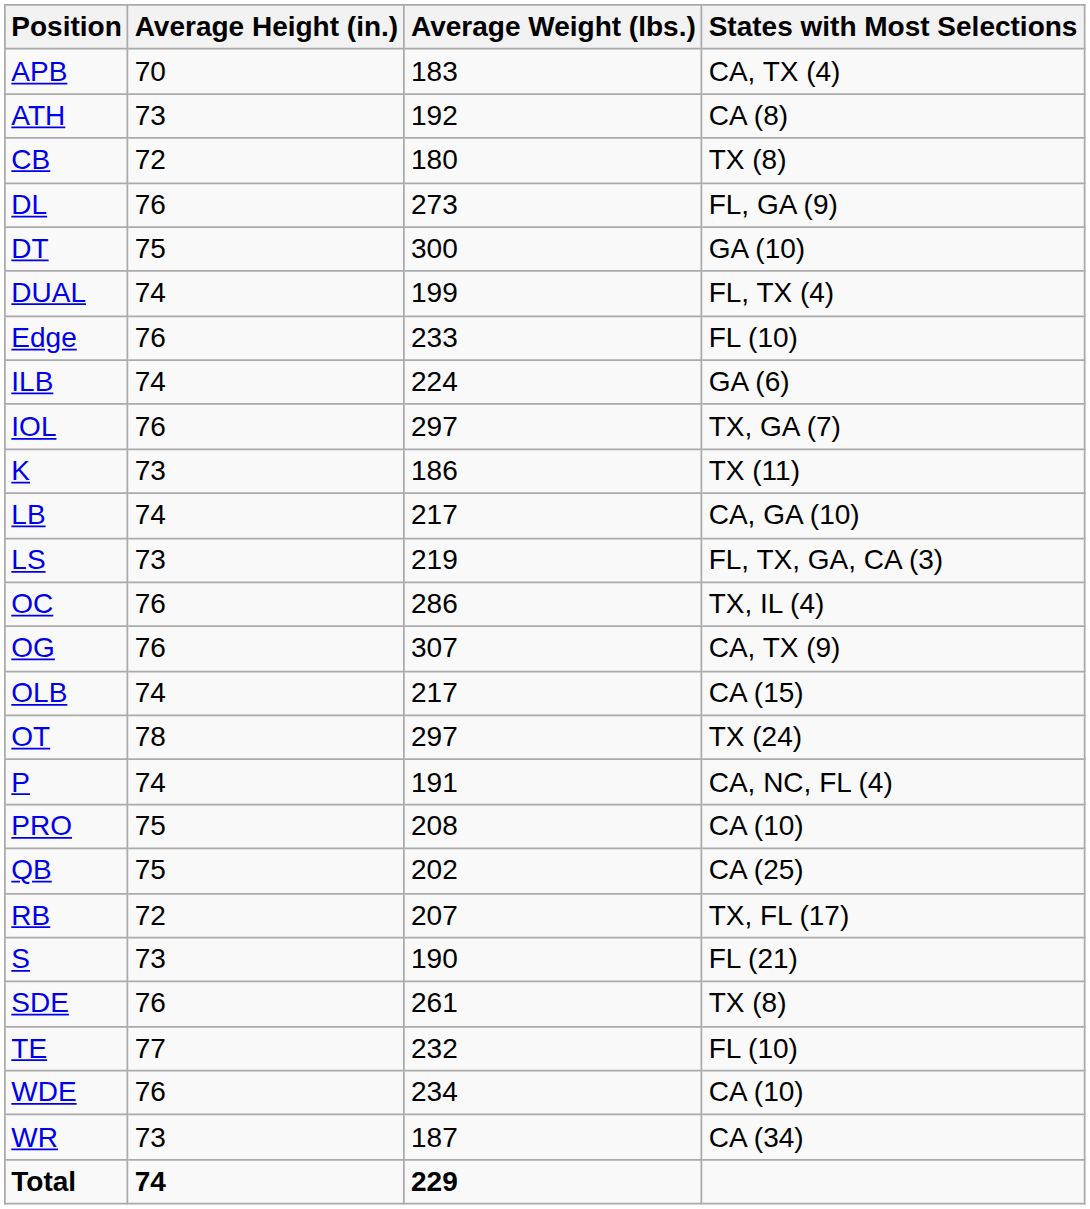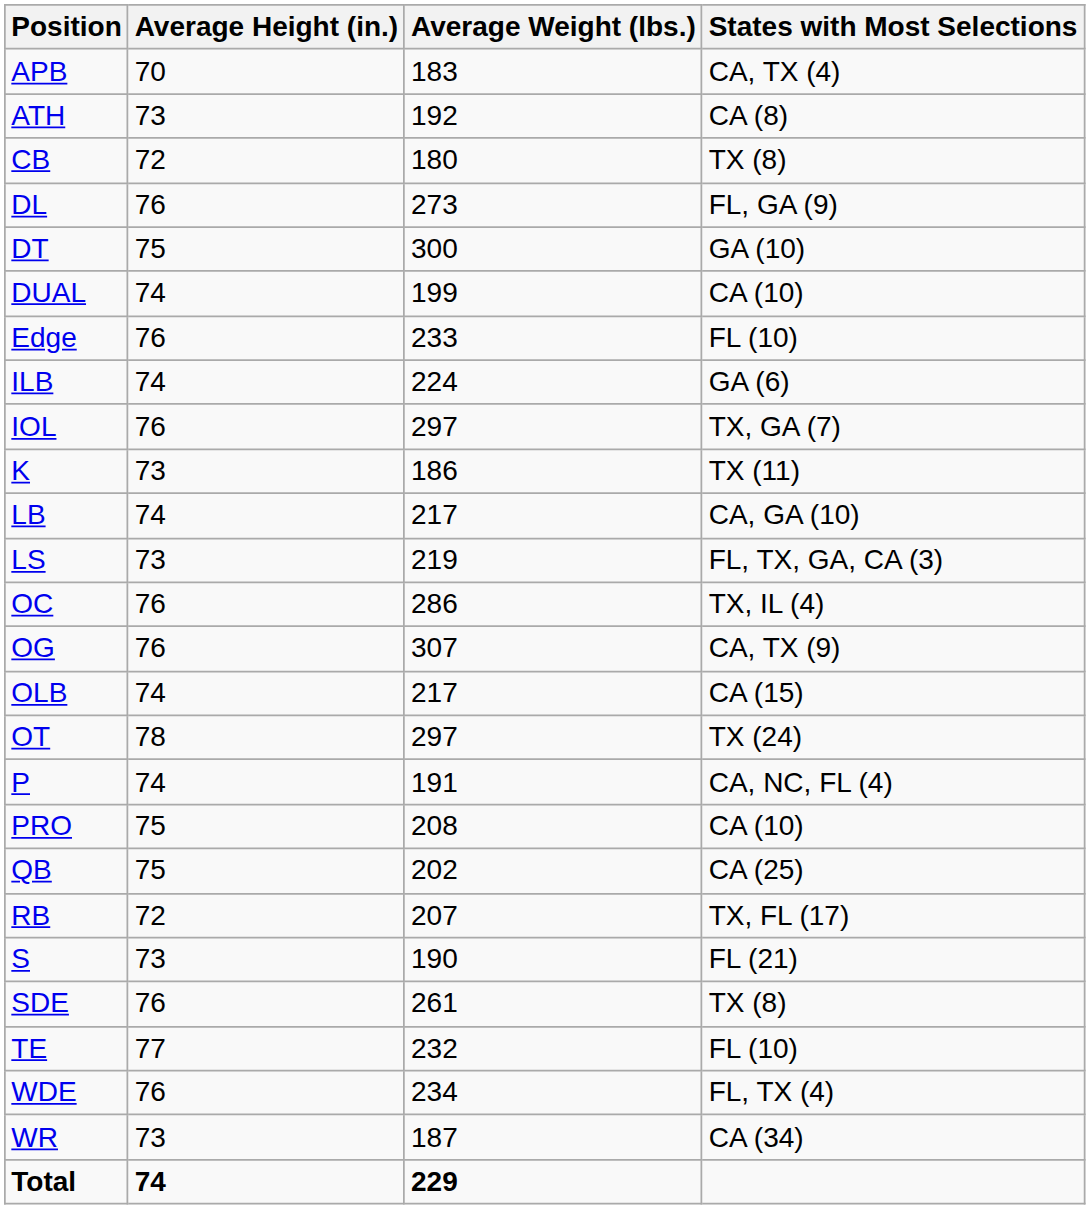DUAL | States with Most Selections: FL, TX (4) -> CA (10)
WDE | States with Most Selections: CA (10) -> FL, TX (4)
